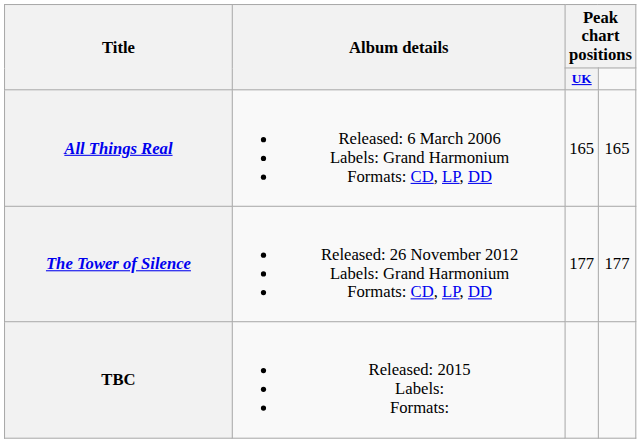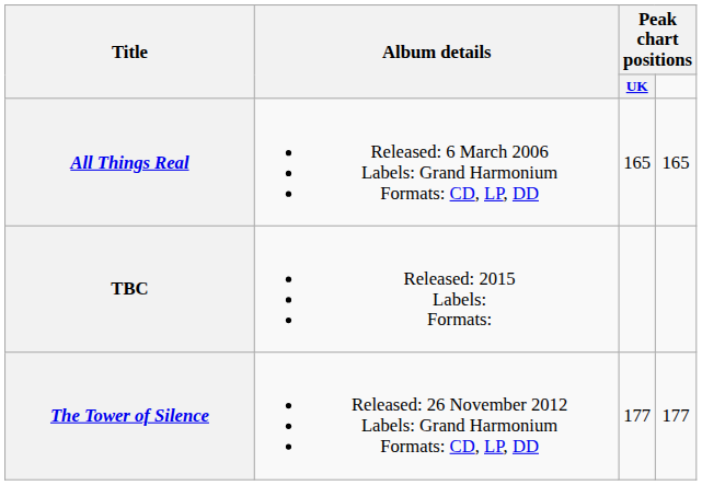rows swapped: The Tower of Silence <-> TBC
